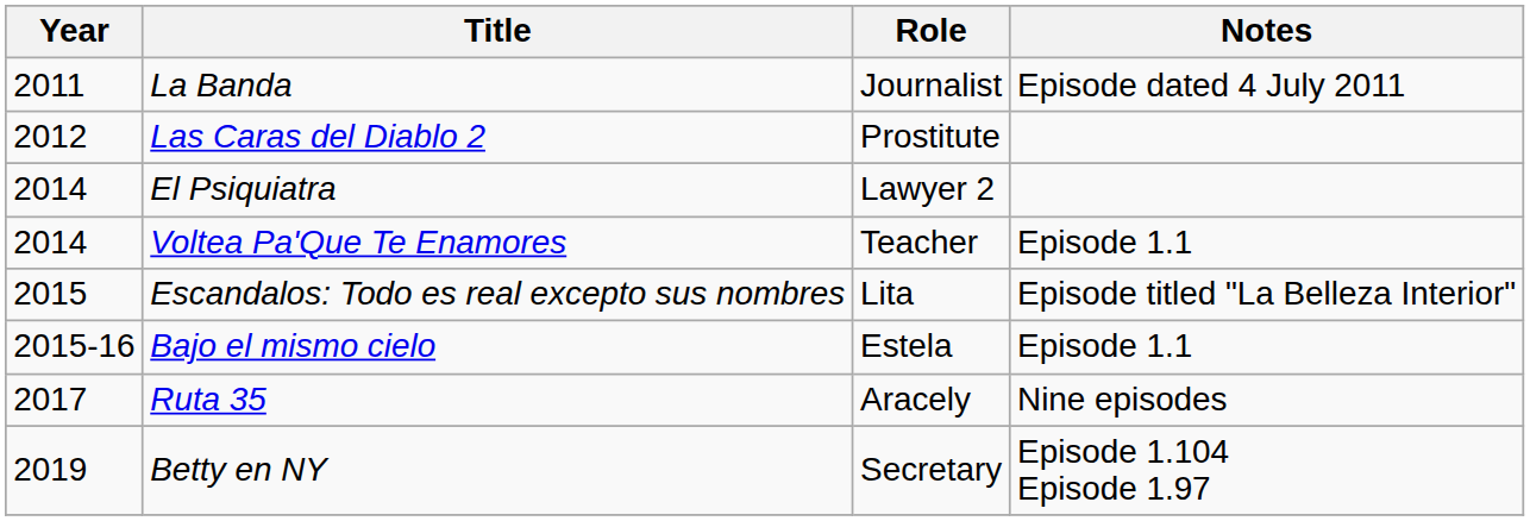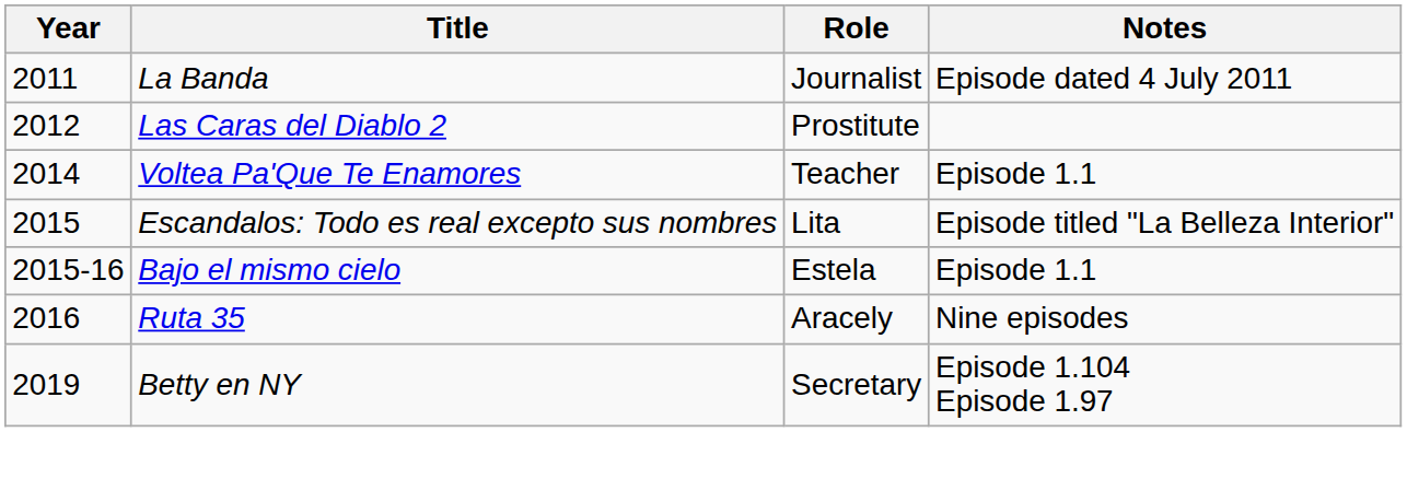- row: 2014 | El Psiquiatra | Lawyer 2
Ruta 35 | Year: 2017 -> 2016
